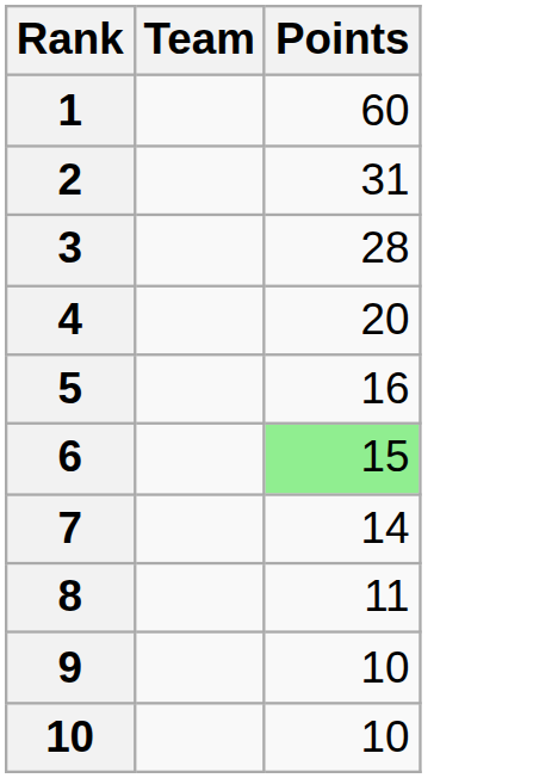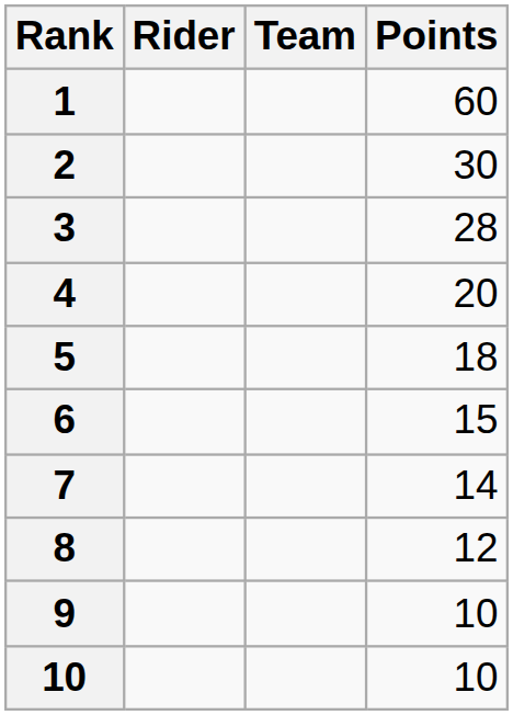+ column: Rider
2 | Points: 31 -> 30
5 | Points: 16 -> 18
6 | Points: lightgreen background -> no background
8 | Points: 11 -> 12
